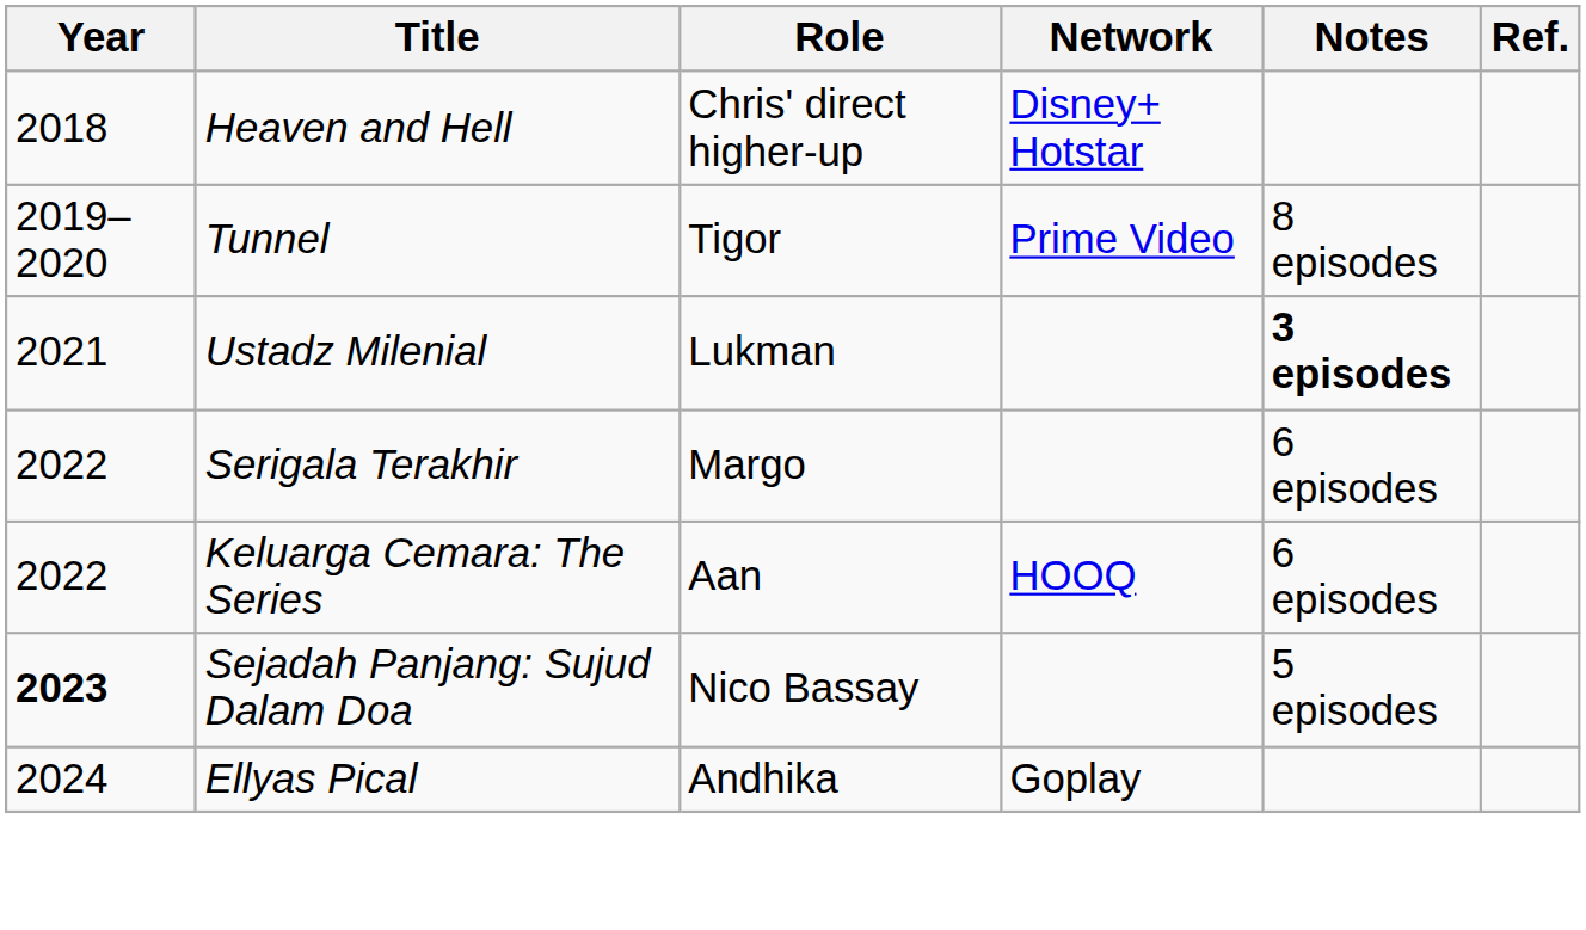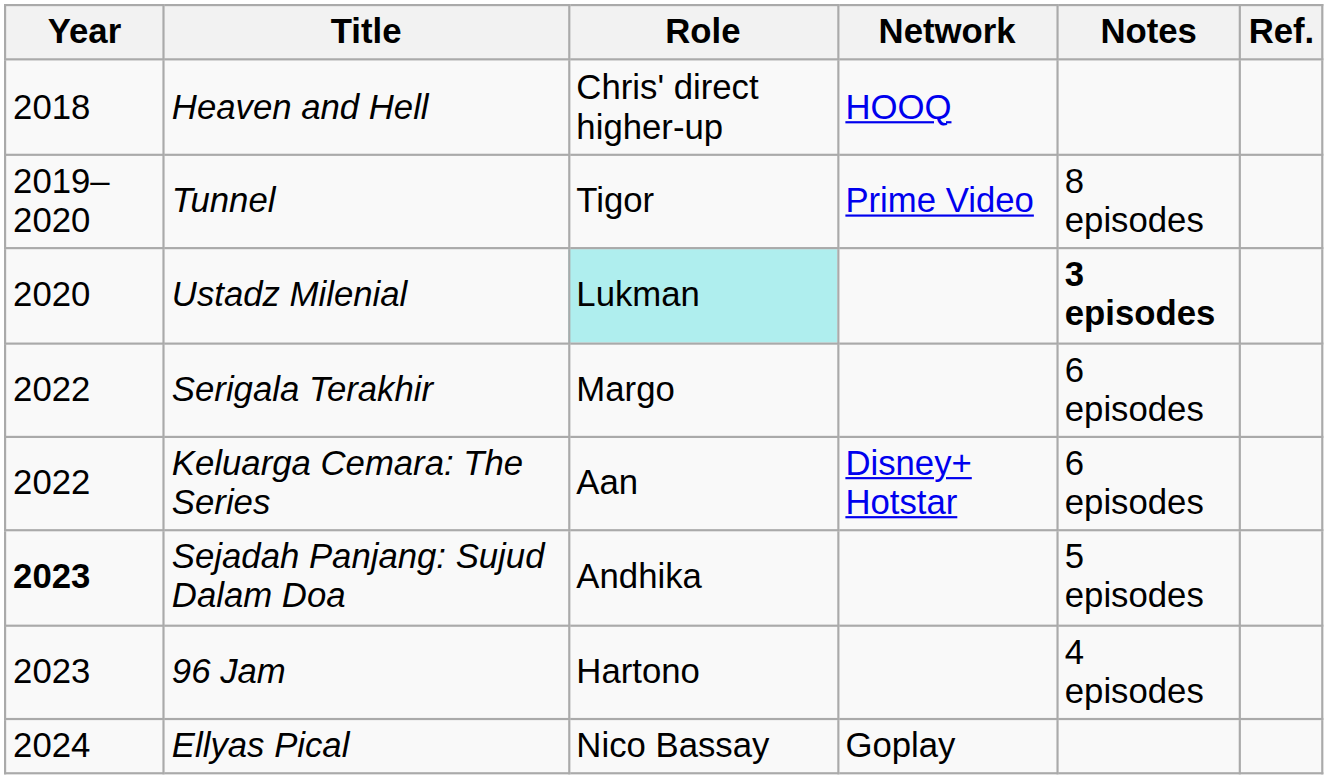Heaven and Hell | Network: Disney+ Hotstar -> HOOQ
Ustadz Milenial | Year: 2021 -> 2020
Ustadz Milenial | Role: no background -> paleturquoise background
Keluarga Cemara: The Series | Network: HOOQ -> Disney+ Hotstar
Sejadah Panjang: Sujud Dalam Doa | Role: Nico Bassay -> Andhika
+ row: 2023 | 96 Jam | Hartono | 4 episodes
Ellyas Pical | Role: Andhika -> Nico Bassay
